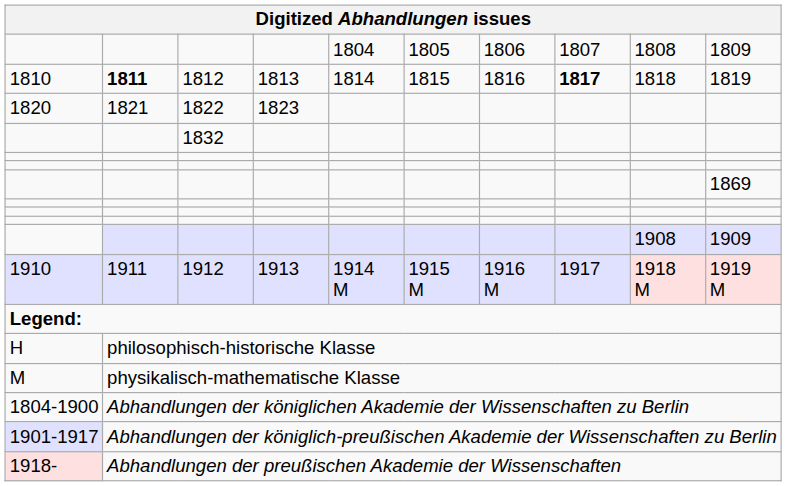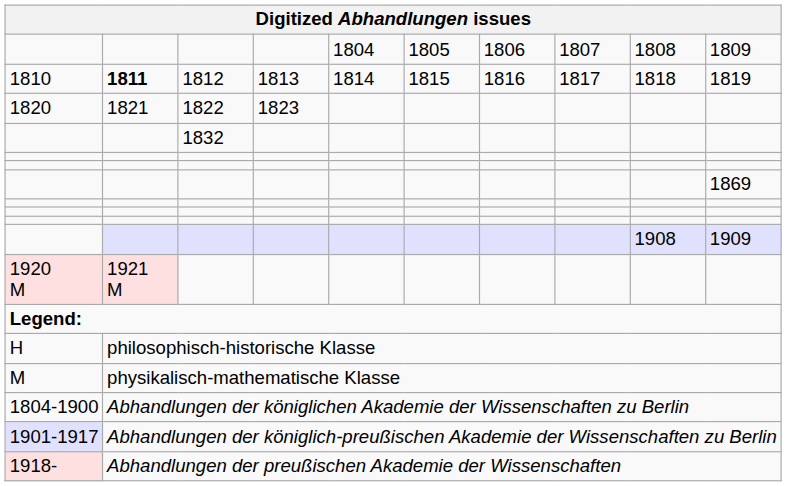1810 | column 8: bold -> normal
- row: 1910 | 1911 | 1912 | 1913 | 1914 M | 1915 M | 1916 M | 1917 | 1918 M | 1919 M
+ row: 1920 M | 1921 M
